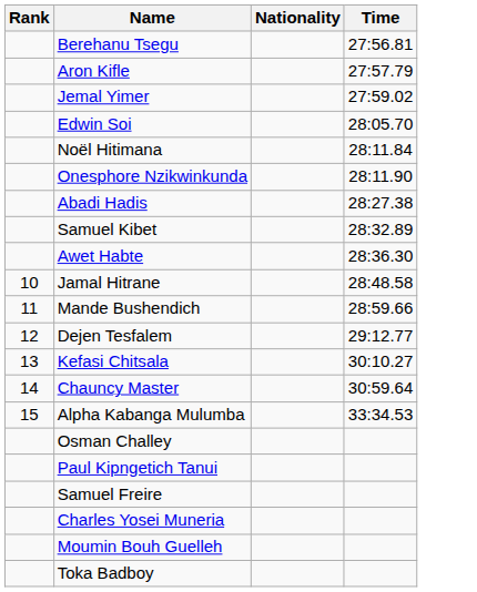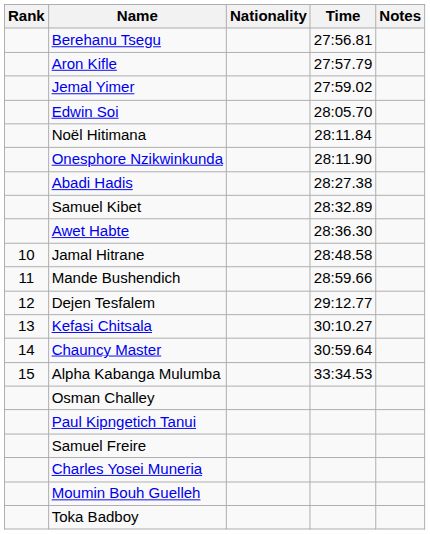+ column: Notes
